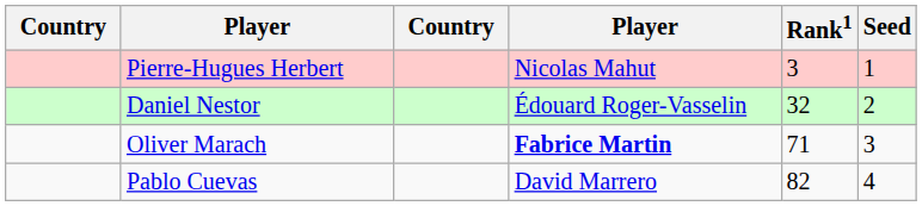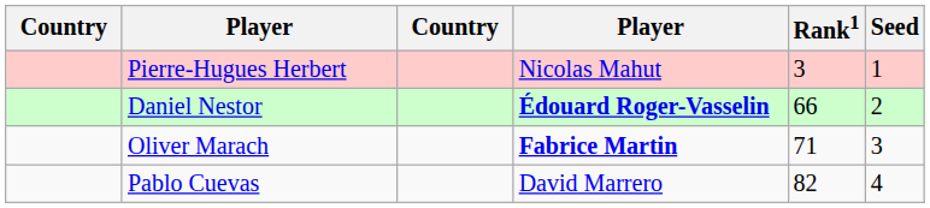Daniel Nestor | column 4: normal -> bold
Daniel Nestor | Rank1: 32 -> 66
